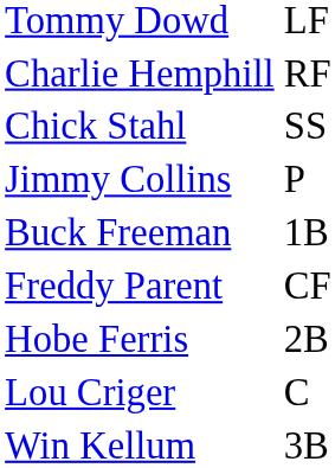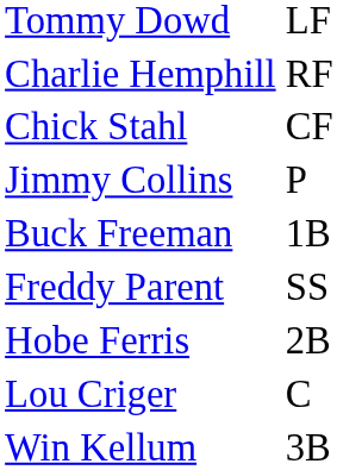Chick Stahl | column 2: SS -> CF
Freddy Parent | column 2: CF -> SS
